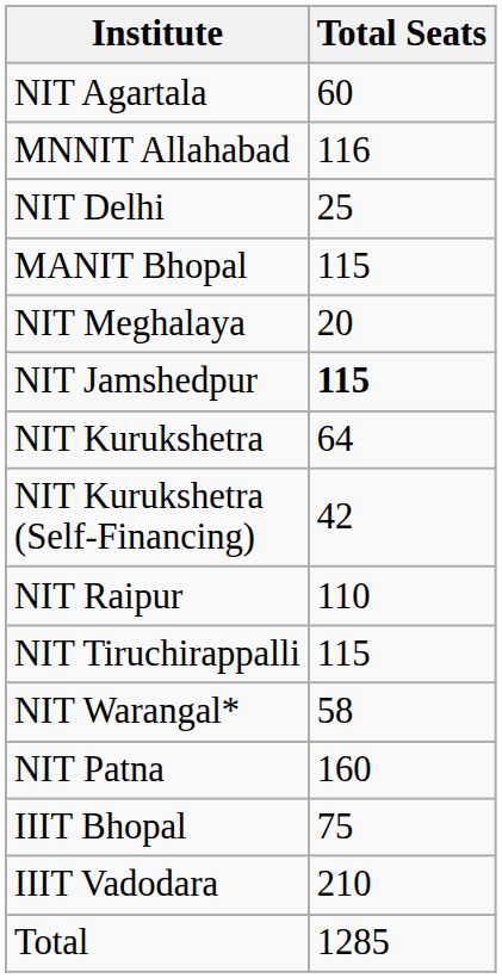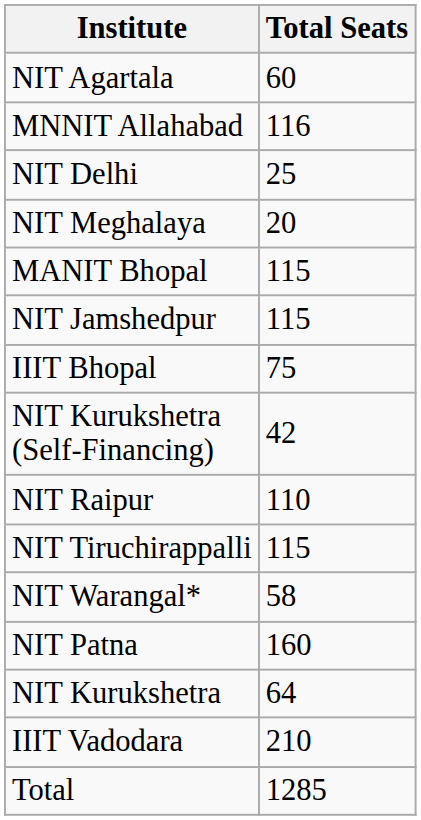rows swapped: NIT Meghalaya <-> MANIT Bhopal
NIT Jamshedpur | Total Seats: bold -> normal
rows swapped: NIT Kurukshetra <-> IIIT Bhopal
